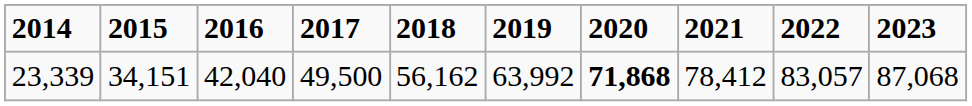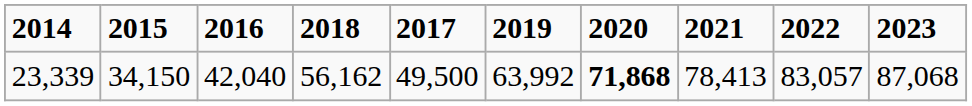columns swapped: 2017 <-> 2018
23,339 | 2015: 34,151 -> 34,150
23,339 | 2021: 78,412 -> 78,413
